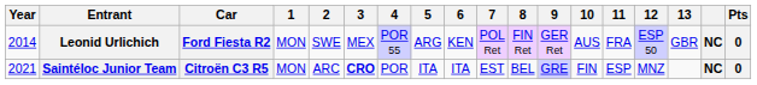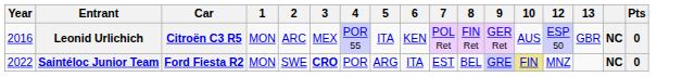- column: 11 | FRA | ESP
Leonid Urlichich | Year: 2014 -> 2016
Leonid Urlichich | Car: Ford Fiesta R2 -> Citroën C3 R5
Leonid Urlichich | 2: SWE -> ARC
Leonid Urlichich | 5: ARG -> ITA
Saintéloc Junior Team | Year: 2021 -> 2022
Saintéloc Junior Team | Car: Citroën C3 R5 -> Ford Fiesta R2
Saintéloc Junior Team | 2: ARC -> SWE
Saintéloc Junior Team | 5: ITA -> ARG
Saintéloc Junior Team | 10: no background -> khaki background
